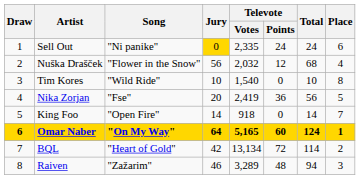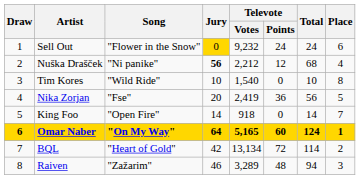Sell Out | Song: "Ni panike" -> "Flower in the Snow"
Sell Out | Televote / Votes: 2,335 -> 9,232
Nuška Drašček | Song: "Flower in the Snow" -> "Ni panike"
Nuška Drašček | Jury: normal -> bold
Nuška Drašček | Televote / Votes: 2,032 -> 2,212
